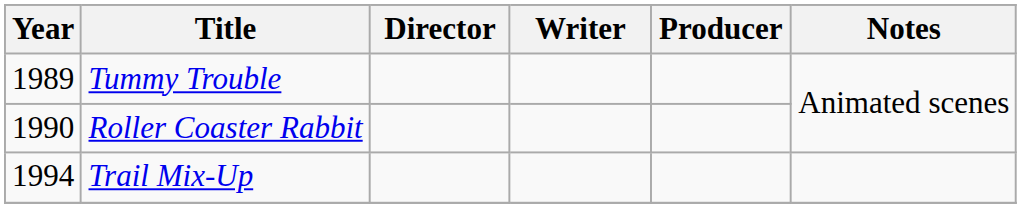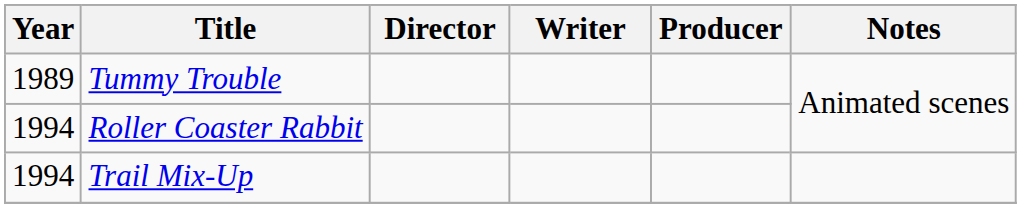Roller Coaster Rabbit | Year: 1990 -> 1994
